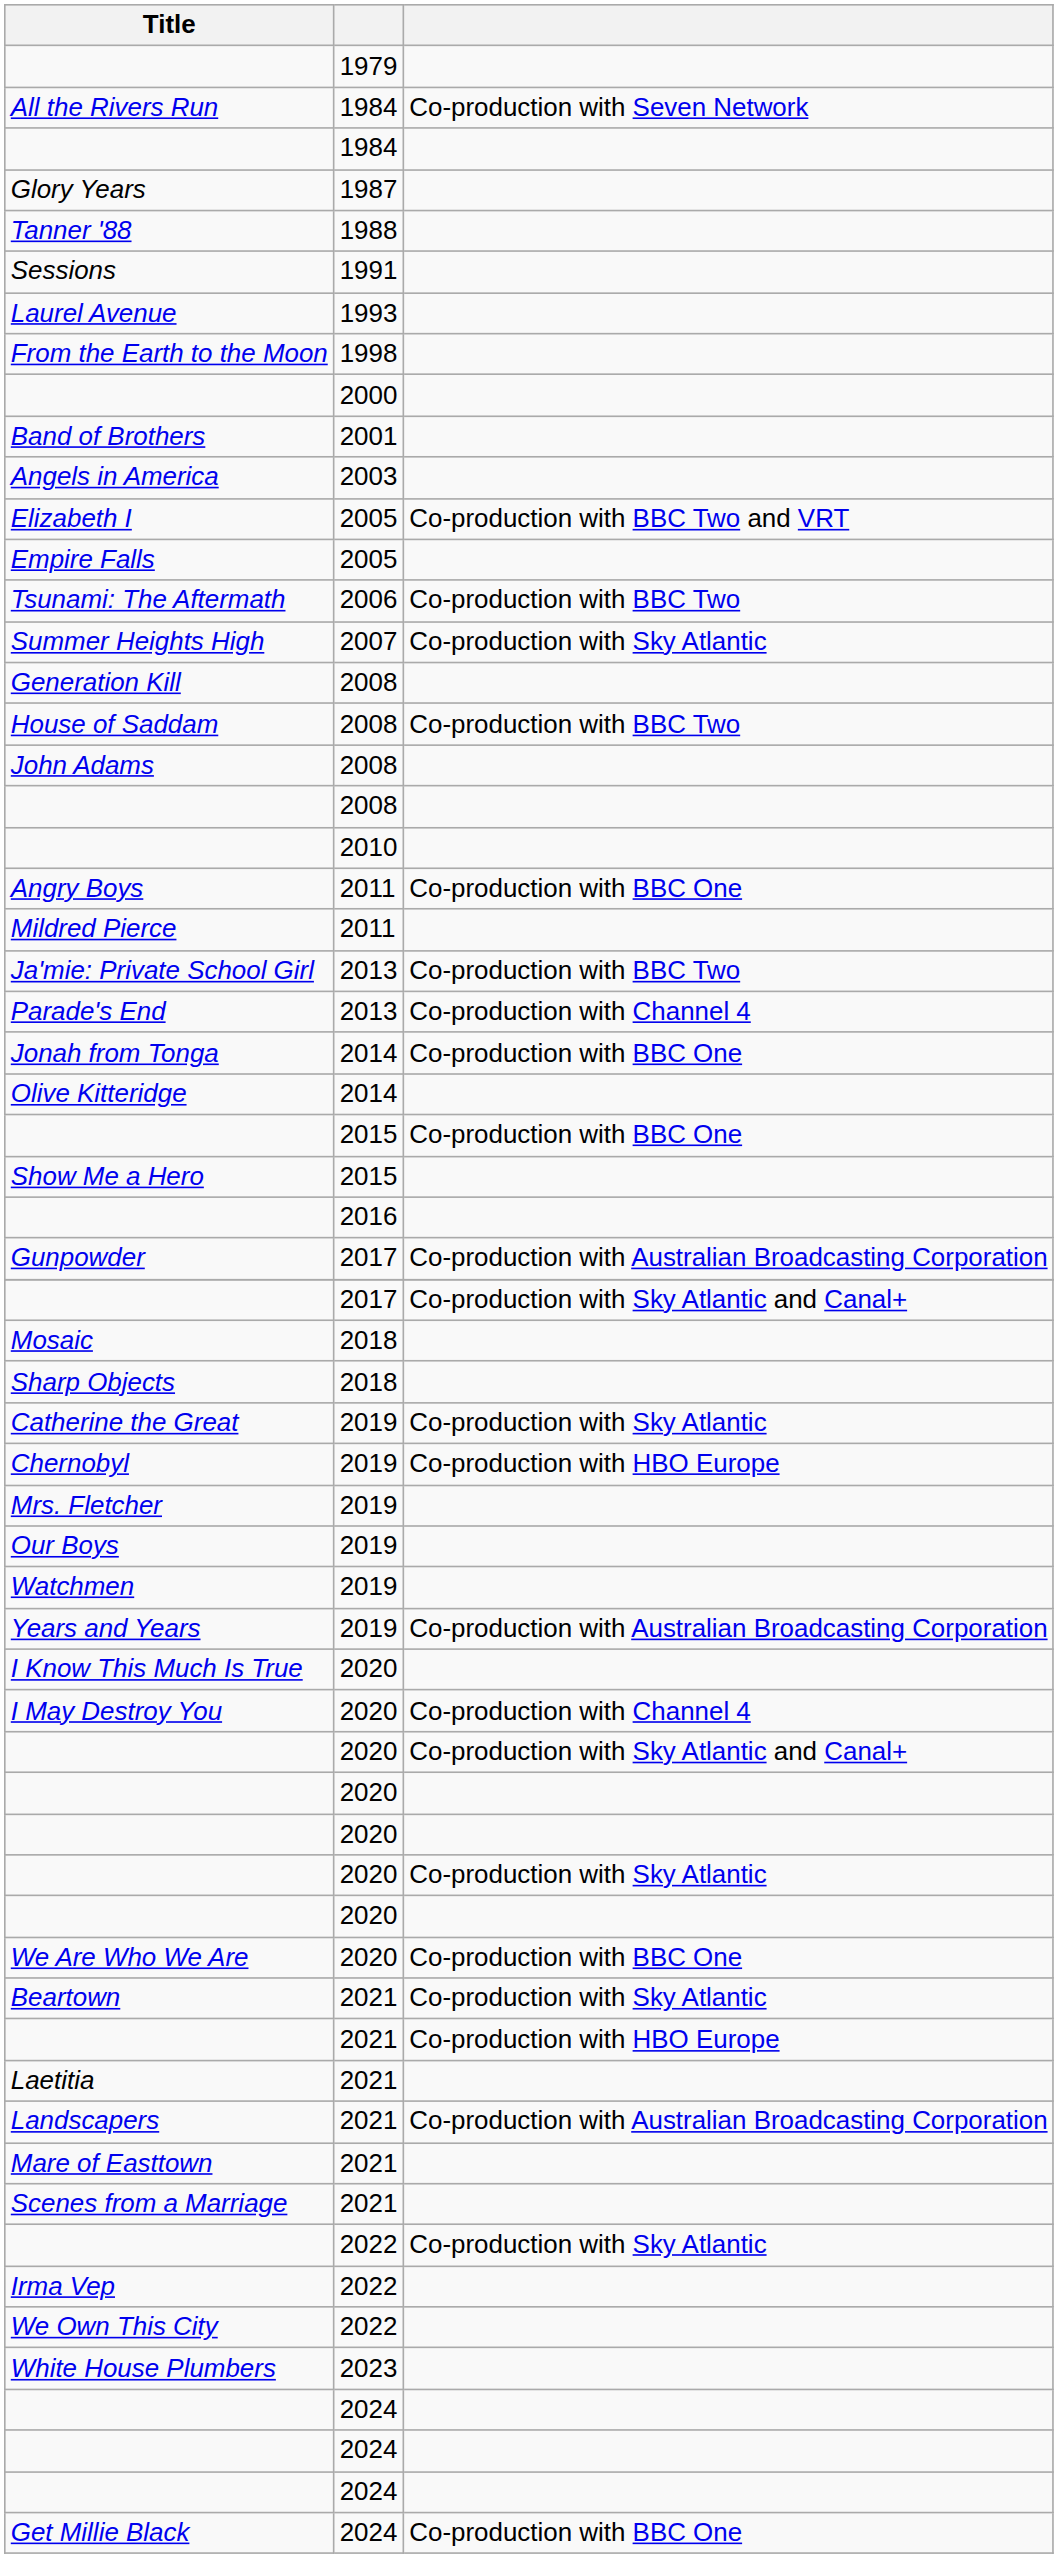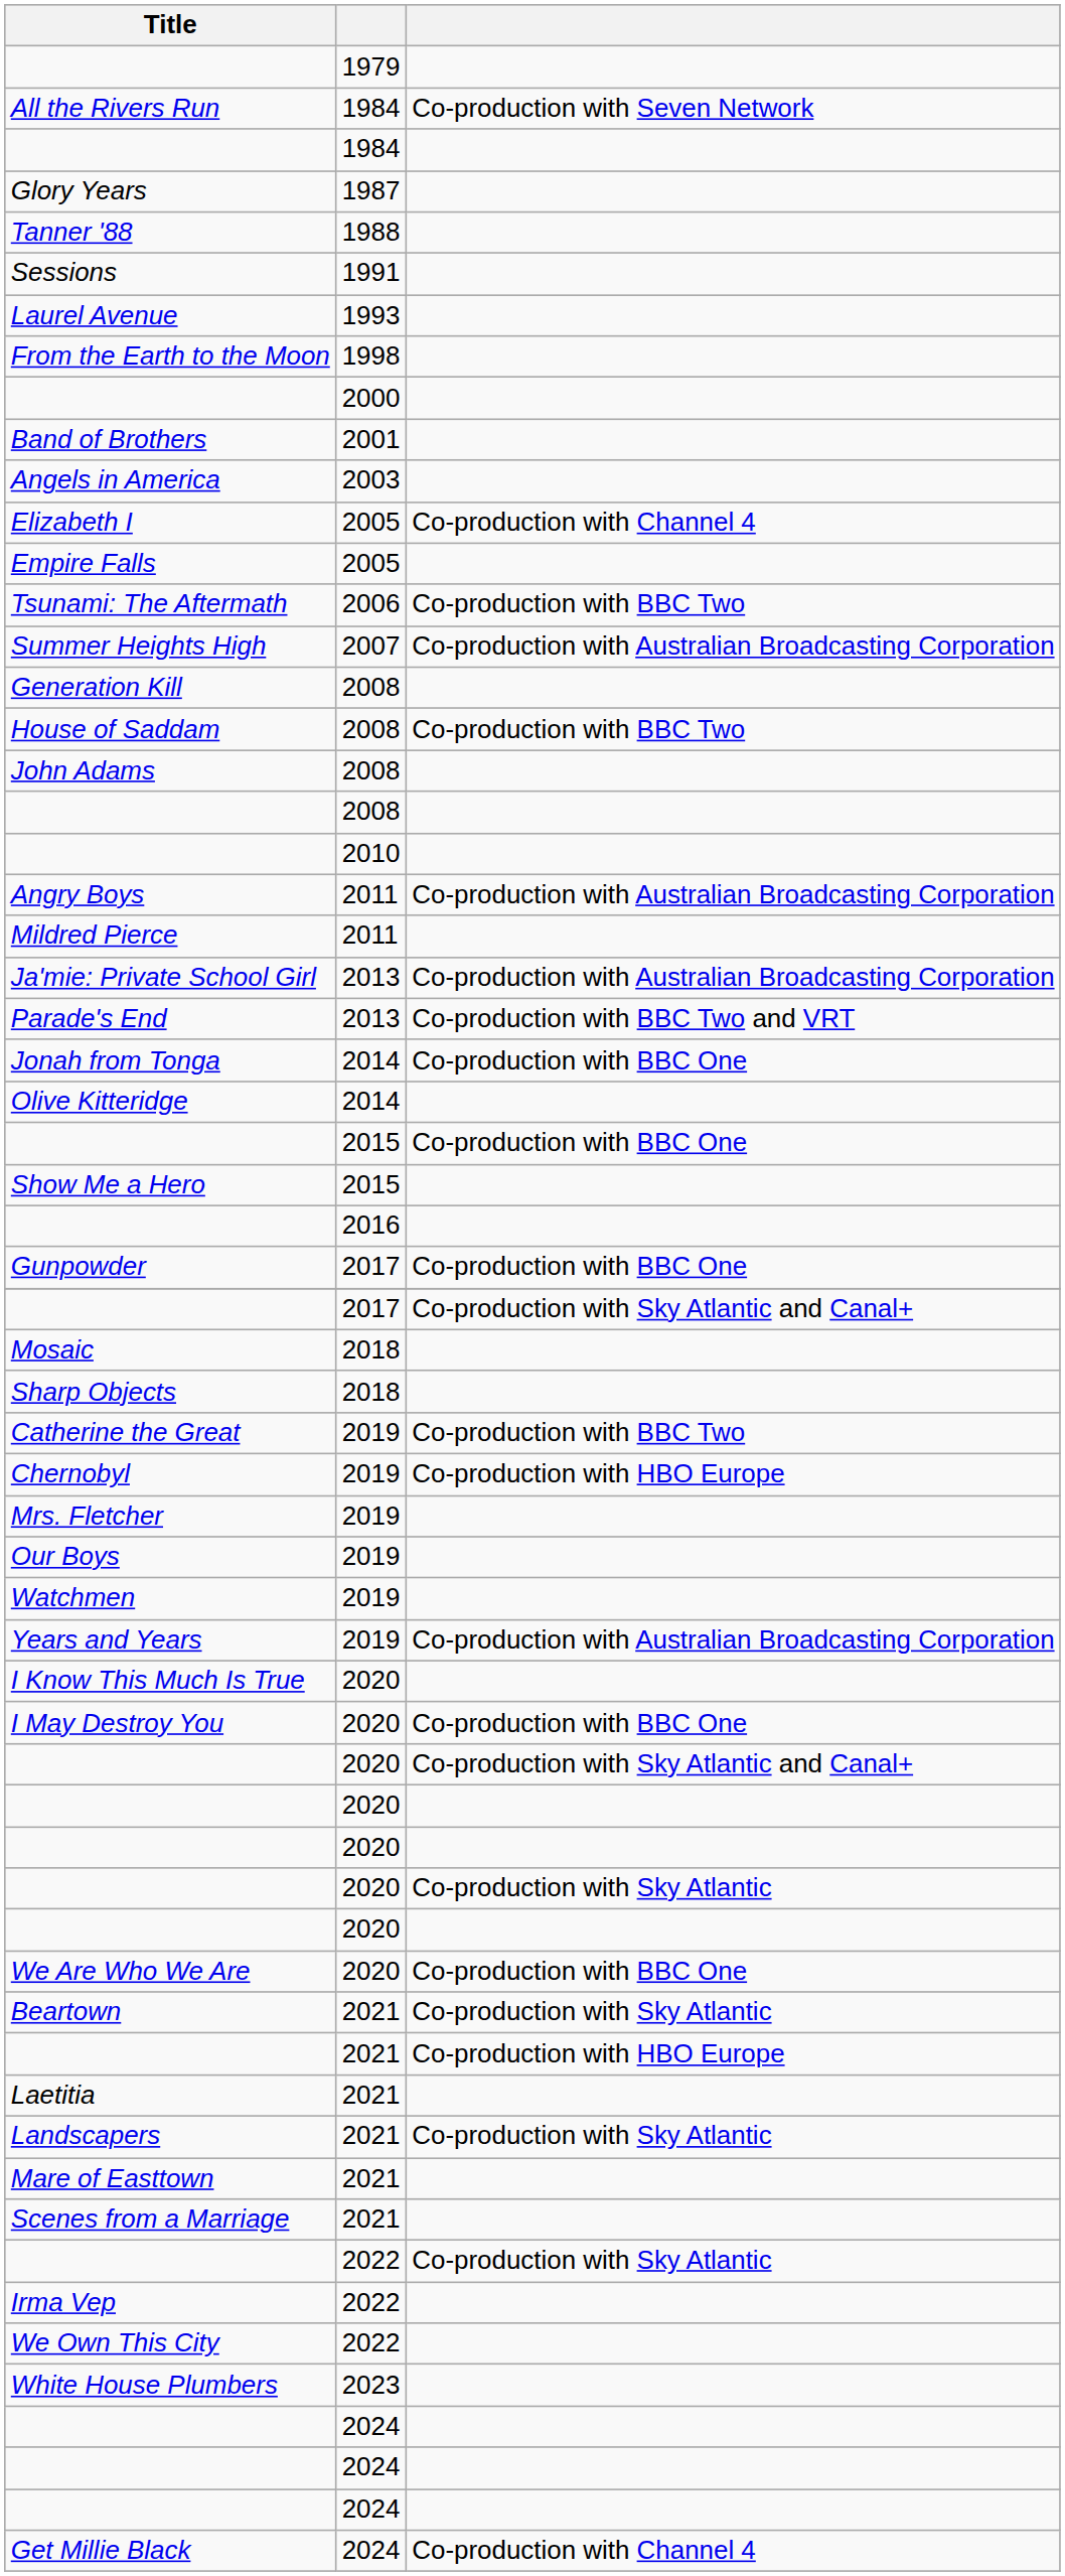Elizabeth I | column 3: Co-production with BBC Two and VRT -> Co-production with Channel 4
Summer Heights High | column 3: Co-production with Sky Atlantic -> Co-production with Australian Broadcasting Corporation
Angry Boys | column 3: Co-production with BBC One -> Co-production with Australian Broadcasting Corporation
Ja'mie: Private School Girl | column 3: Co-production with BBC Two -> Co-production with Australian Broadcasting Corporation
Parade's End | column 3: Co-production with Channel 4 -> Co-production with BBC Two and VRT
Gunpowder | column 3: Co-production with Australian Broadcasting Corporation -> Co-production with BBC One
Catherine the Great | column 3: Co-production with Sky Atlantic -> Co-production with BBC Two
I May Destroy You | column 3: Co-production with Channel 4 -> Co-production with BBC One
Landscapers | column 3: Co-production with Australian Broadcasting Corporation -> Co-production with Sky Atlantic
Get Millie Black | column 3: Co-production with BBC One -> Co-production with Channel 4
